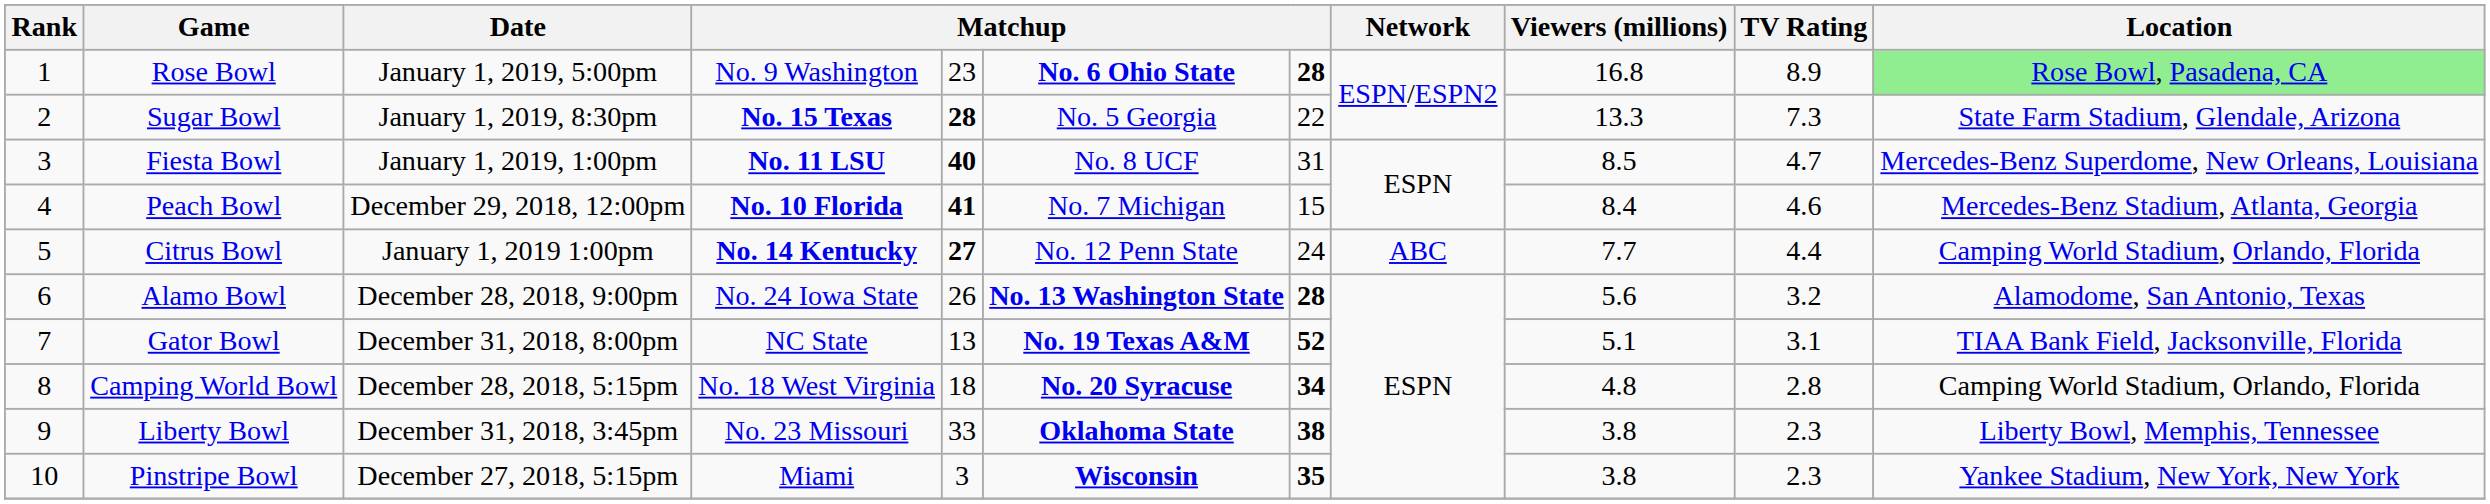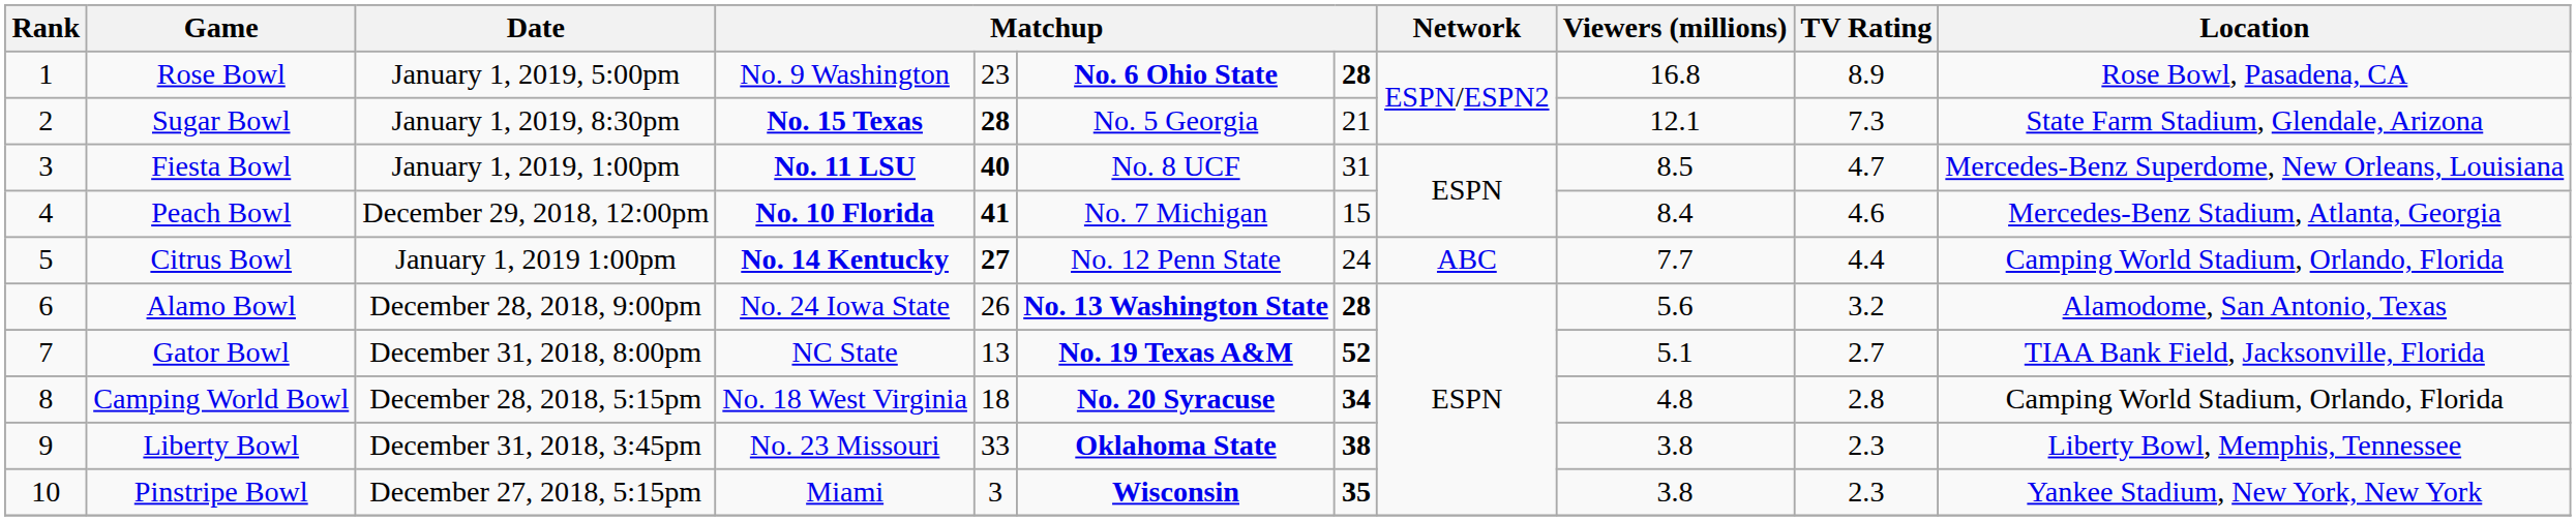Rose Bowl | Location: lightgreen background -> no background
Sugar Bowl | column 7: 22 -> 21
Sugar Bowl | Viewers (millions): 13.3 -> 12.1
Gator Bowl | TV Rating: 3.1 -> 2.7
